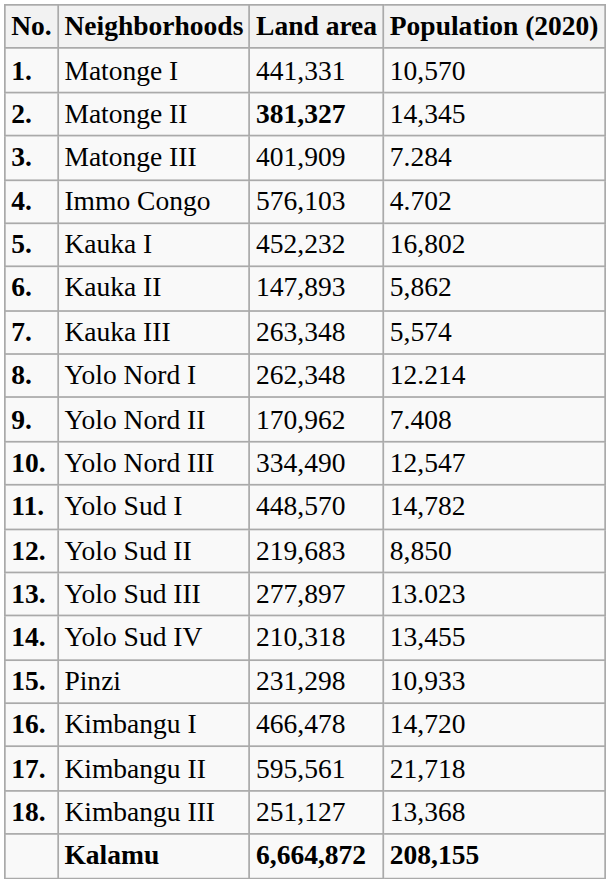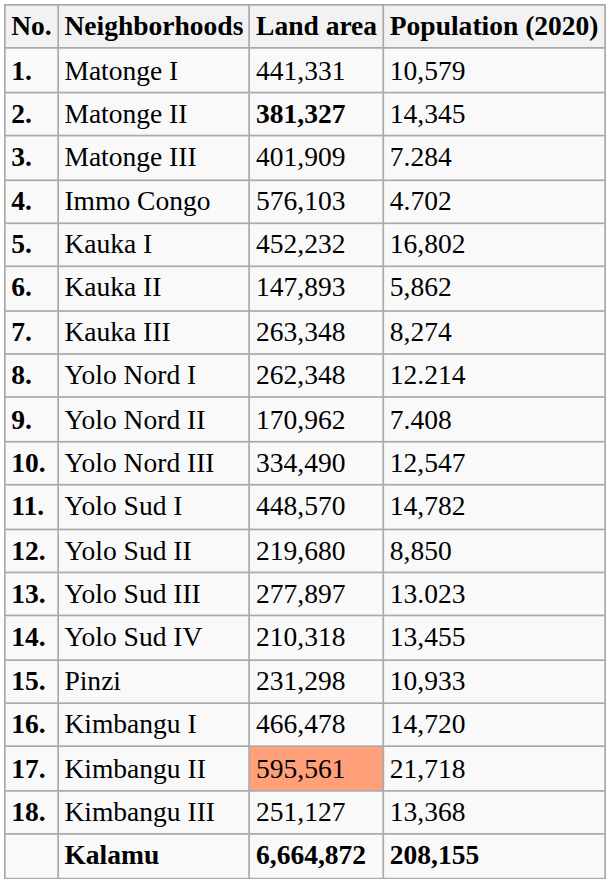Matonge I | Population (2020): 10,570 -> 10,579
Kauka III | Population (2020): 5,574 -> 8,274
Yolo Sud II | Land area: 219,683 -> 219,680
Kimbangu II | Land area: no background -> lightsalmon background
